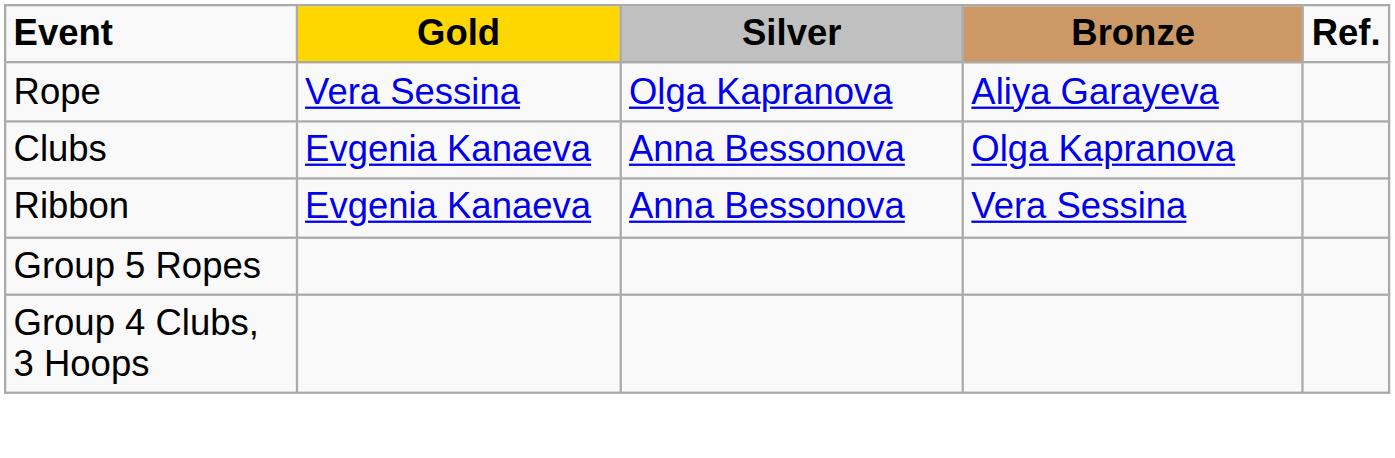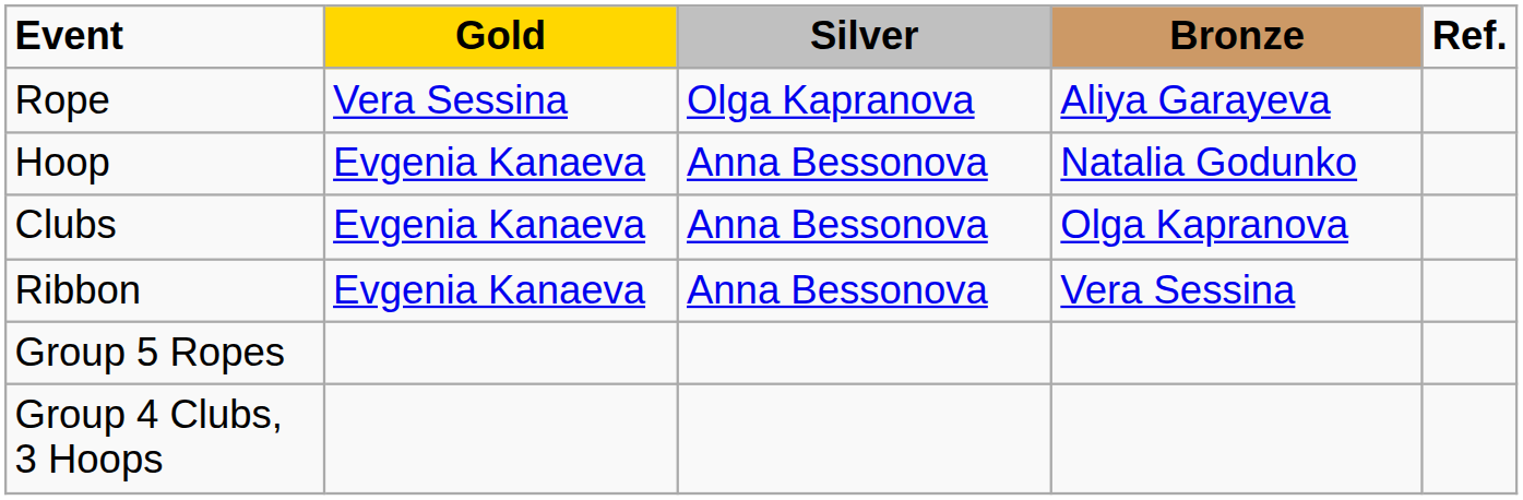+ row: Hoop | Evgenia Kanaeva | Anna Bessonova | Natalia Godunko
